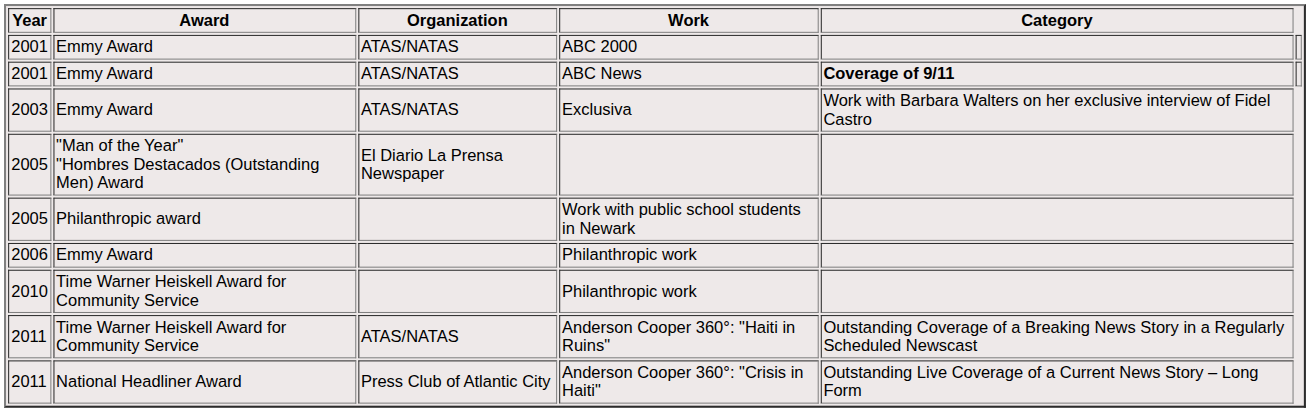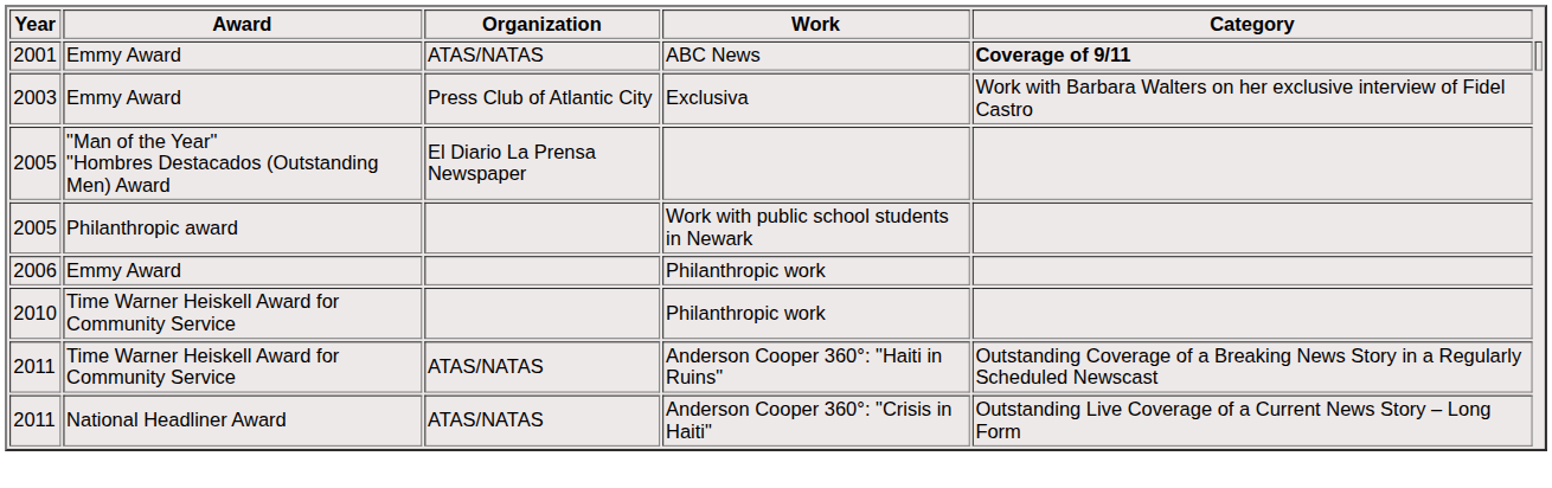- row: 2001 | Emmy Award | ATAS/NATAS | ABC 2000
Exclusiva | Organization: ATAS/NATAS -> Press Club of Atlantic City
Anderson Cooper 360°: "Crisis in Haiti" | Organization: Press Club of Atlantic City -> ATAS/NATAS
